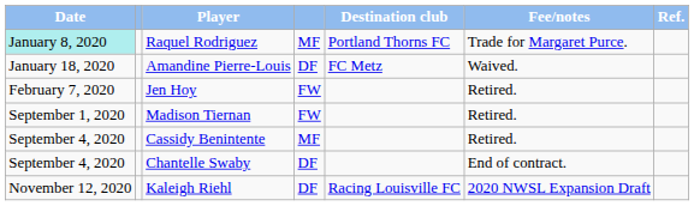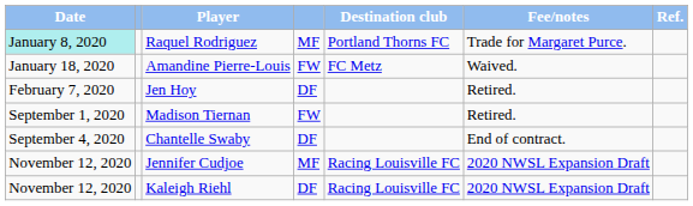Amandine Pierre-Louis | column 4: DF -> FW
Jen Hoy | column 4: FW -> DF
- row: September 4, 2020 | Cassidy Benintente | MF | Retired.
+ row: November 12, 2020 | Jennifer Cudjoe | MF | Racing Louisville FC | 2020 NWSL Expansion Draft
